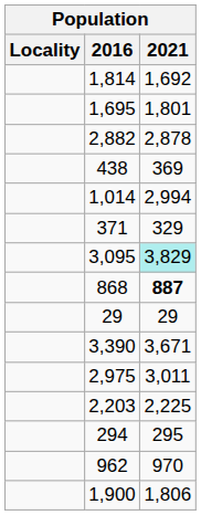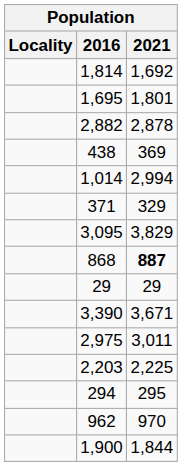3,095 | 2021: paleturquoise background -> no background
1,900 | 2021: 1,806 -> 1,844
